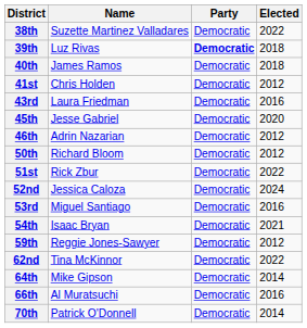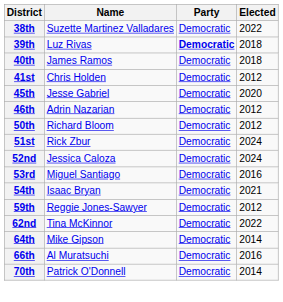- row: 43rd | Laura Friedman | Democratic | 2016
51st | Elected: 2022 -> 2024
